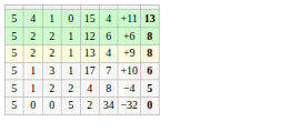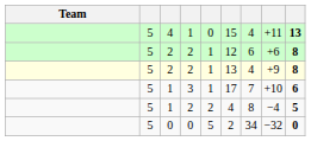+ column: Team
